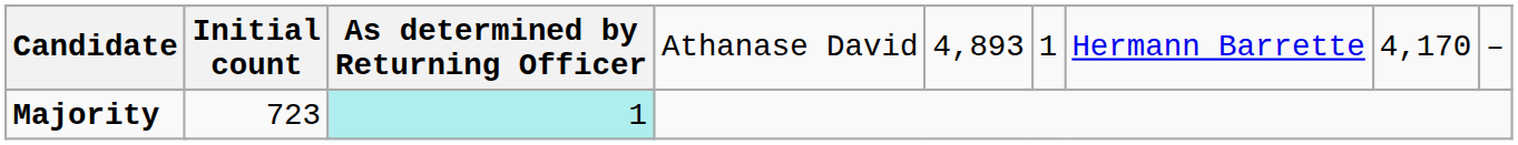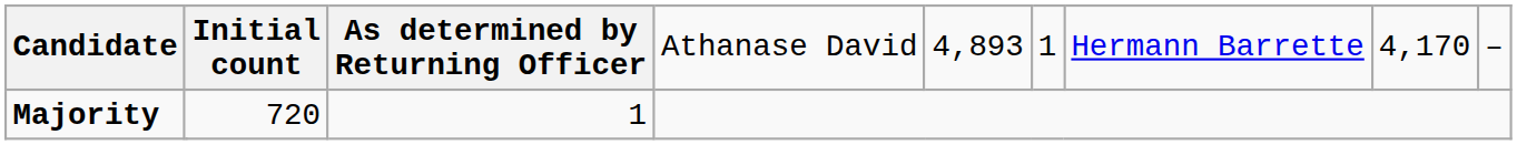Majority | column 4: 723 -> 720
Majority | column 5: paleturquoise background -> no background
